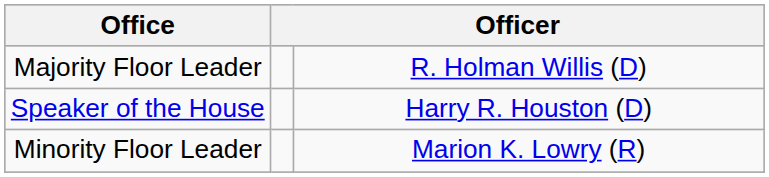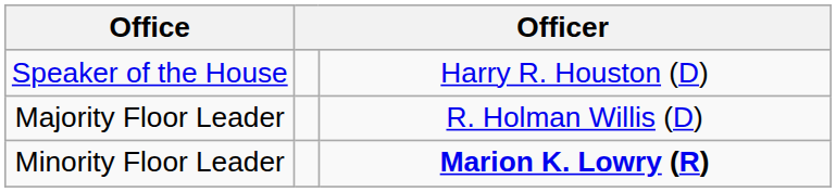rows swapped: Speaker of the House <-> Majority Floor Leader
Minority Floor Leader | column 3: normal -> bold
